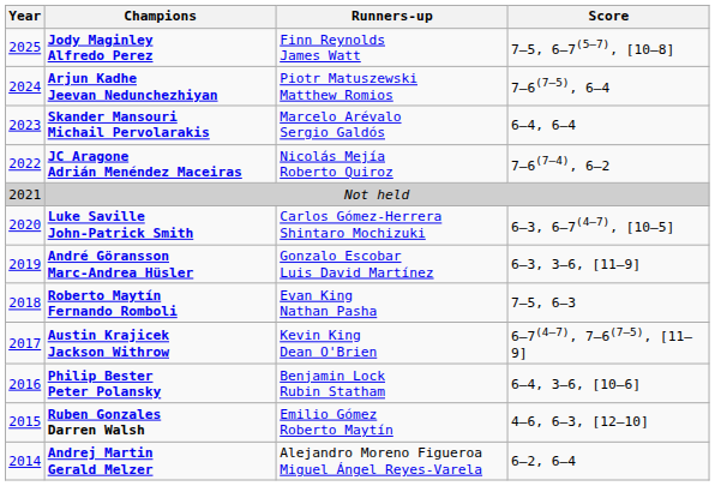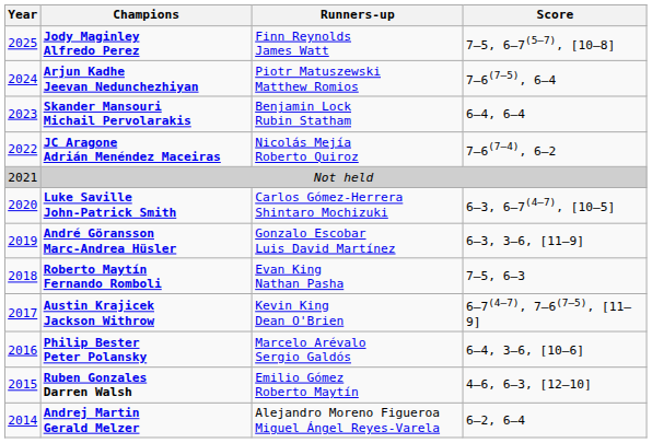Skander Mansouri Michail Pervolarakis | Runners-up: Marcelo Arévalo Sergio Galdós -> Benjamin Lock Rubin Statham
Philip Bester Peter Polansky | Runners-up: Benjamin Lock Rubin Statham -> Marcelo Arévalo Sergio Galdós
